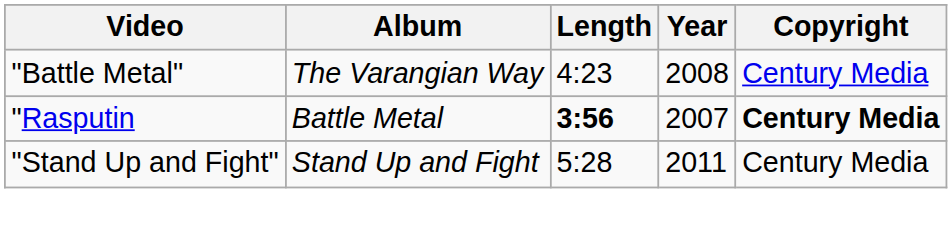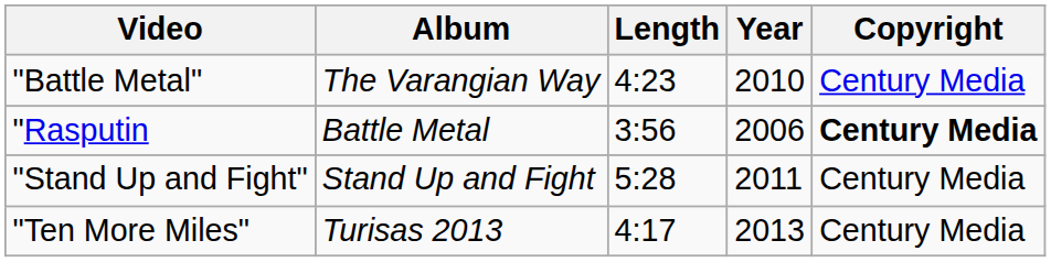"Battle Metal" | Year: 2008 -> 2010
"Rasputin | Length: bold -> normal
"Rasputin | Year: 2007 -> 2006
+ row: "Ten More Miles" | Turisas 2013 | 4:17 | 2013 | Century Media
